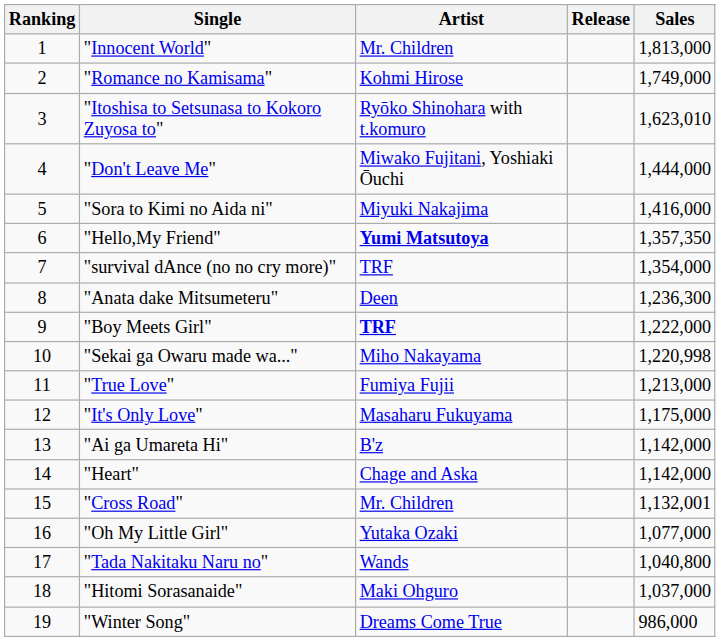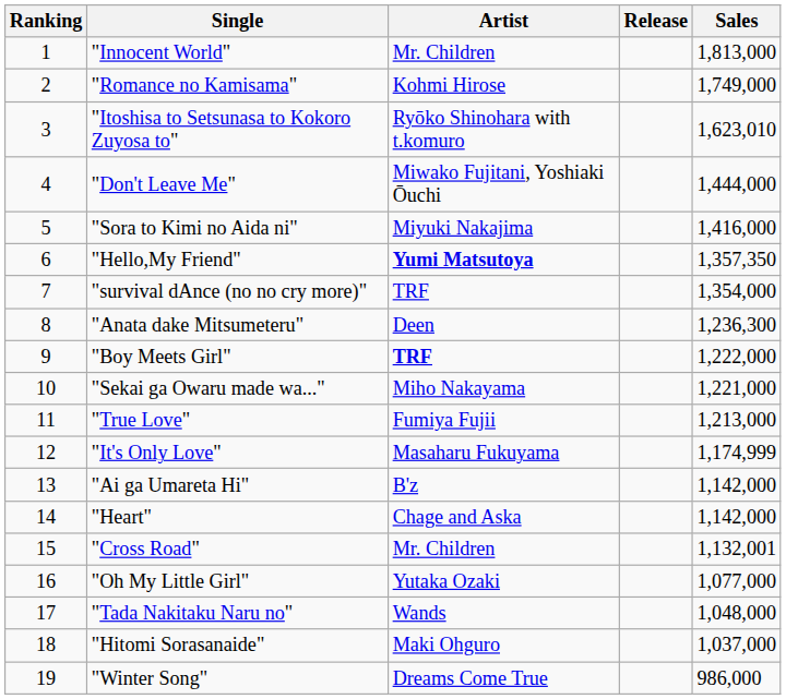"Sekai ga Owaru made wa..." | Sales: 1,220,998 -> 1,221,000
"It's Only Love" | Sales: 1,175,000 -> 1,174,999
"Tada Nakitaku Naru no" | Sales: 1,040,800 -> 1,048,000
